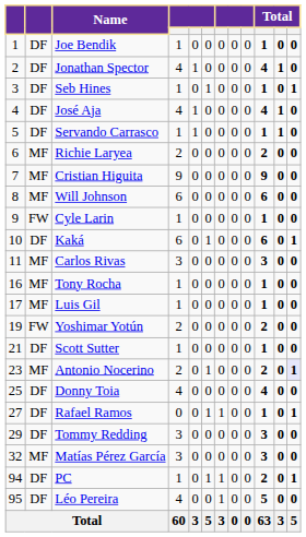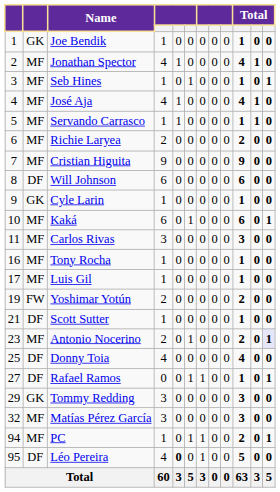Joe Bendik | column 2: DF -> GK
Jonathan Spector | column 2: DF -> MF
Seb Hines | column 2: DF -> MF
José Aja | column 2: DF -> MF
Servando Carrasco | column 2: DF -> MF
Will Johnson | column 2: MF -> DF
Cyle Larin | column 2: FW -> GK
Kaká | column 2: DF -> MF
Tommy Redding | column 2: DF -> GK
PC | column 2: DF -> MF
Léo Pereira | column 5: normal -> bold
